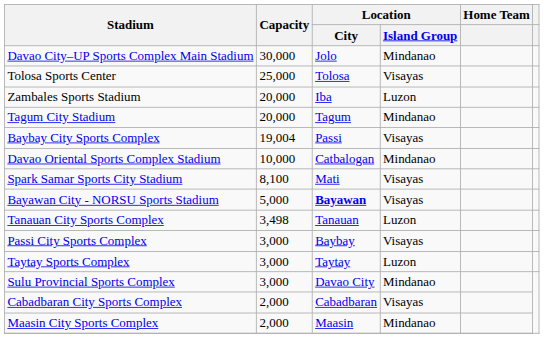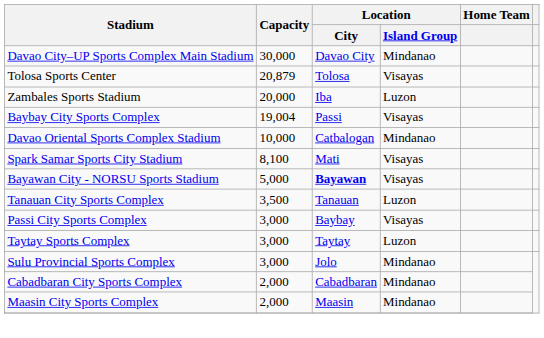Davao City–UP Sports Complex Main Stadium | Location / City: Jolo -> Davao City
Tolosa Sports Center | Capacity: 25,000 -> 20,879
- row: Tagum City Stadium | 20,000 | Tagum | Mindanao
Tanauan City Sports Complex | Capacity: 3,498 -> 3,500
Sulu Provincial Sports Complex | Location / City: Davao City -> Jolo
Cabadbaran City Sports Complex | Location / Island Group: Visayas -> Mindanao
